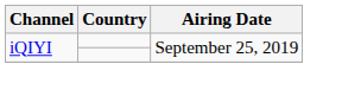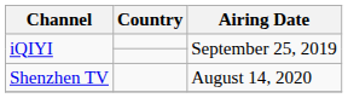+ row: Shenzhen TV | August 14, 2020
